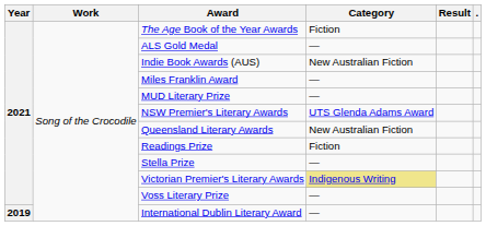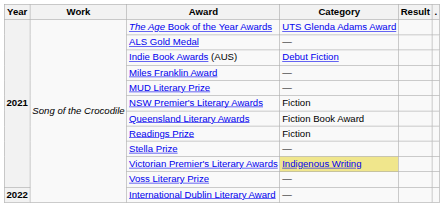The Age Book of the Year Awards | Category: Fiction -> UTS Glenda Adams Award
Indie Book Awards (AUS) | Category: New Australian Fiction -> Debut Fiction
NSW Premier's Literary Awards | Category: UTS Glenda Adams Award -> Fiction
Queensland Literary Awards | Category: New Australian Fiction -> Fiction Book Award
International Dublin Literary Award | Year: 2019 -> 2022
